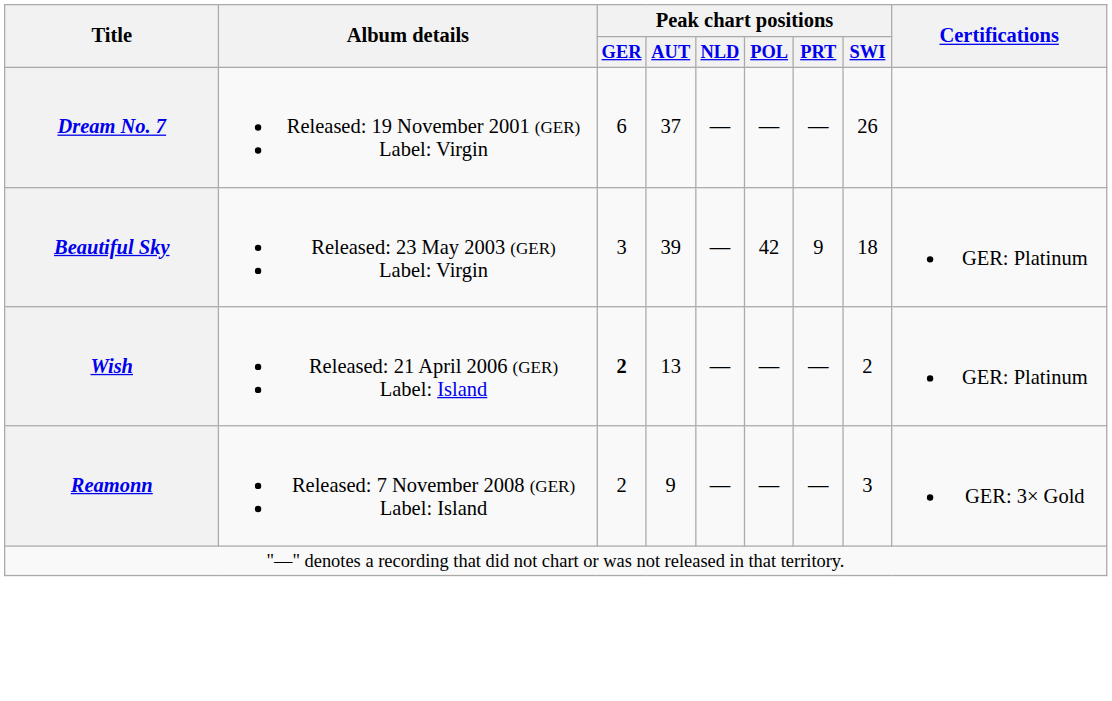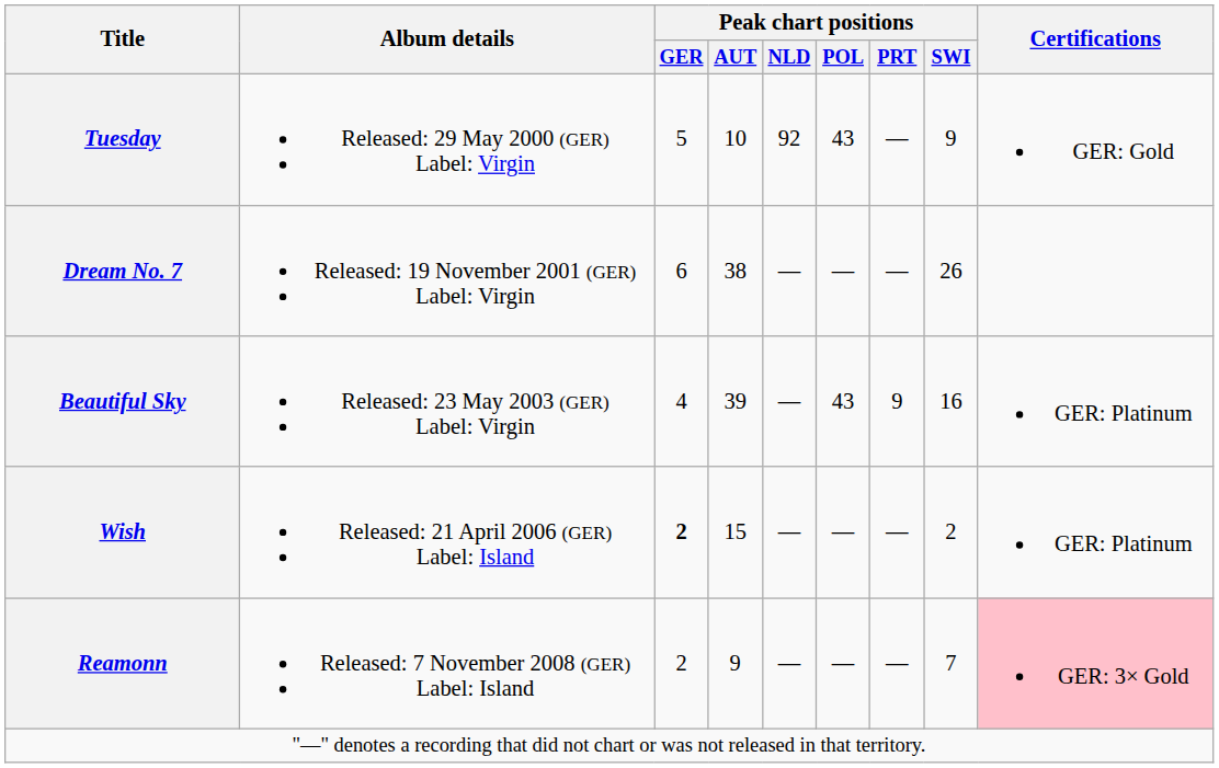+ row: Tuesday | Released: 29 May 2000 (GER) Label: Virgin | 5 | 10 | 92 | 43 | — | 9 | GER: Gold
Dream No. 7 | Peak chart positions / AUT: 37 -> 38
Beautiful Sky | Peak chart positions / GER: 3 -> 4
Beautiful Sky | Peak chart positions / POL: 42 -> 43
Beautiful Sky | Peak chart positions / SWI: 18 -> 16
Wish | Peak chart positions / AUT: 13 -> 15
Reamonn | Peak chart positions / SWI: 3 -> 7
Reamonn | Certifications: no background -> pink background
